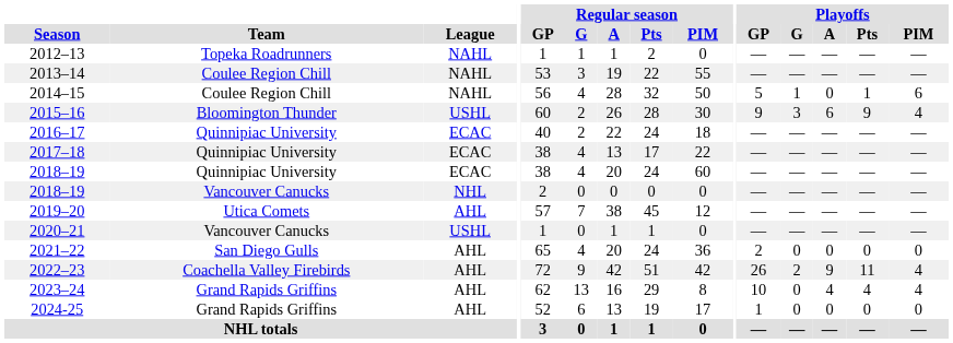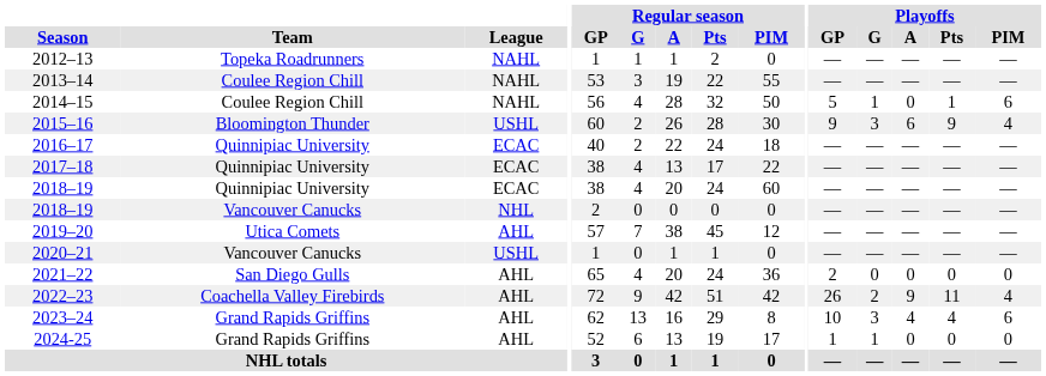2023–24 | Playoffs / G: 0 -> 3
2023–24 | Playoffs / PIM: 4 -> 6
2024-25 | Playoffs / G: 0 -> 1
